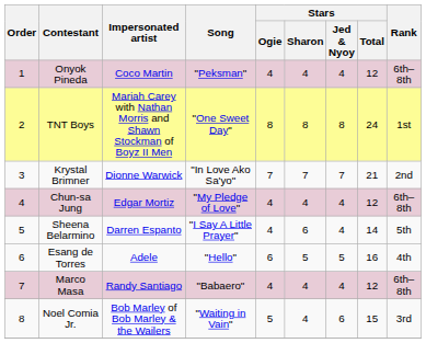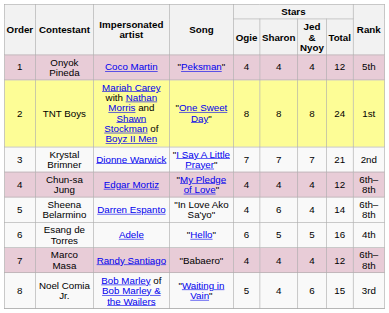Onyok Pineda | Rank: 6th–8th -> 5th
Krystal Brimner | Song: "In Love Ako Sa'yo" -> "I Say A Little Prayer"
Sheena Belarmino | Song: "I Say A Little Prayer" -> "In Love Ako Sa'yo"
Sheena Belarmino | Rank: 5th -> 6th–8th
